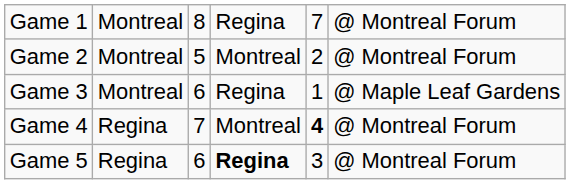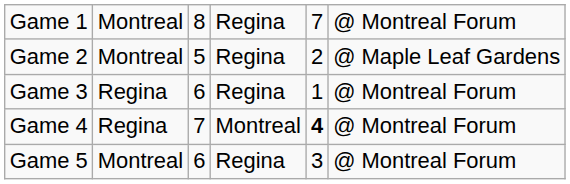Game 2 | column 4: Montreal -> Regina
Game 2 | column 6: @ Montreal Forum -> @ Maple Leaf Gardens
Game 3 | column 2: Montreal -> Regina
Game 3 | column 6: @ Maple Leaf Gardens -> @ Montreal Forum
Game 5 | column 2: Regina -> Montreal
Game 5 | column 4: bold -> normal
